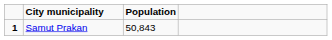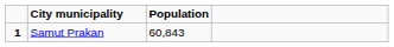Samut Prakan | Population: 50,843 -> 60,843
